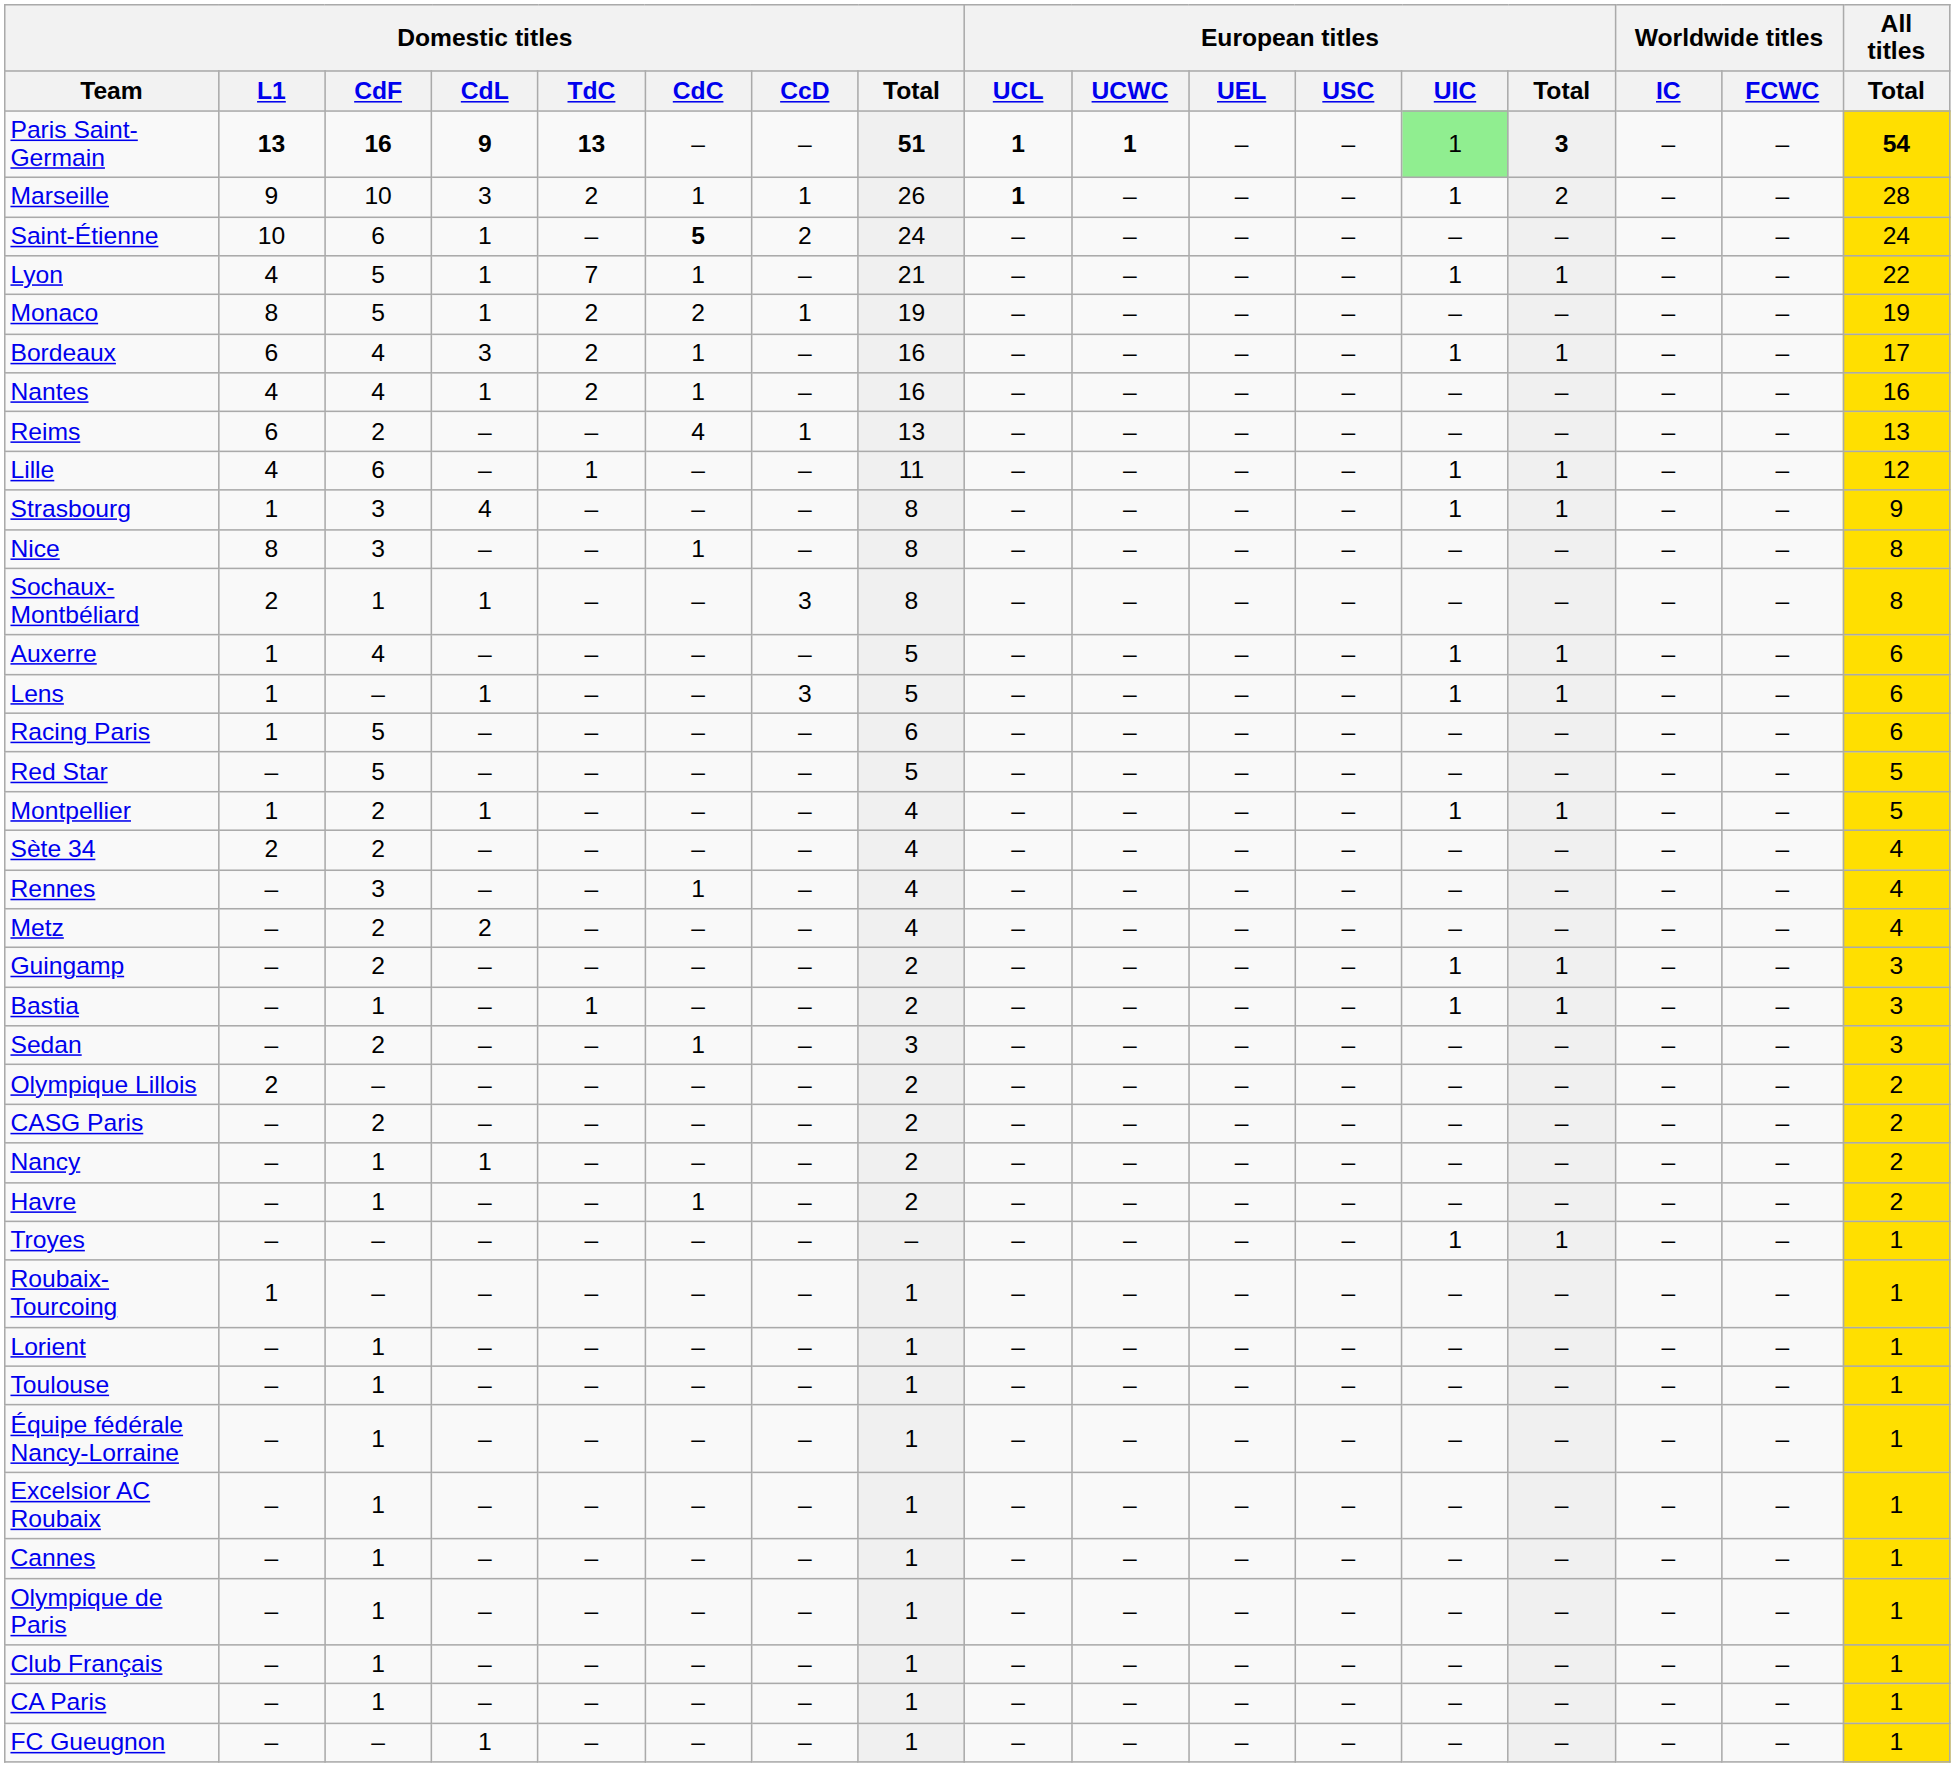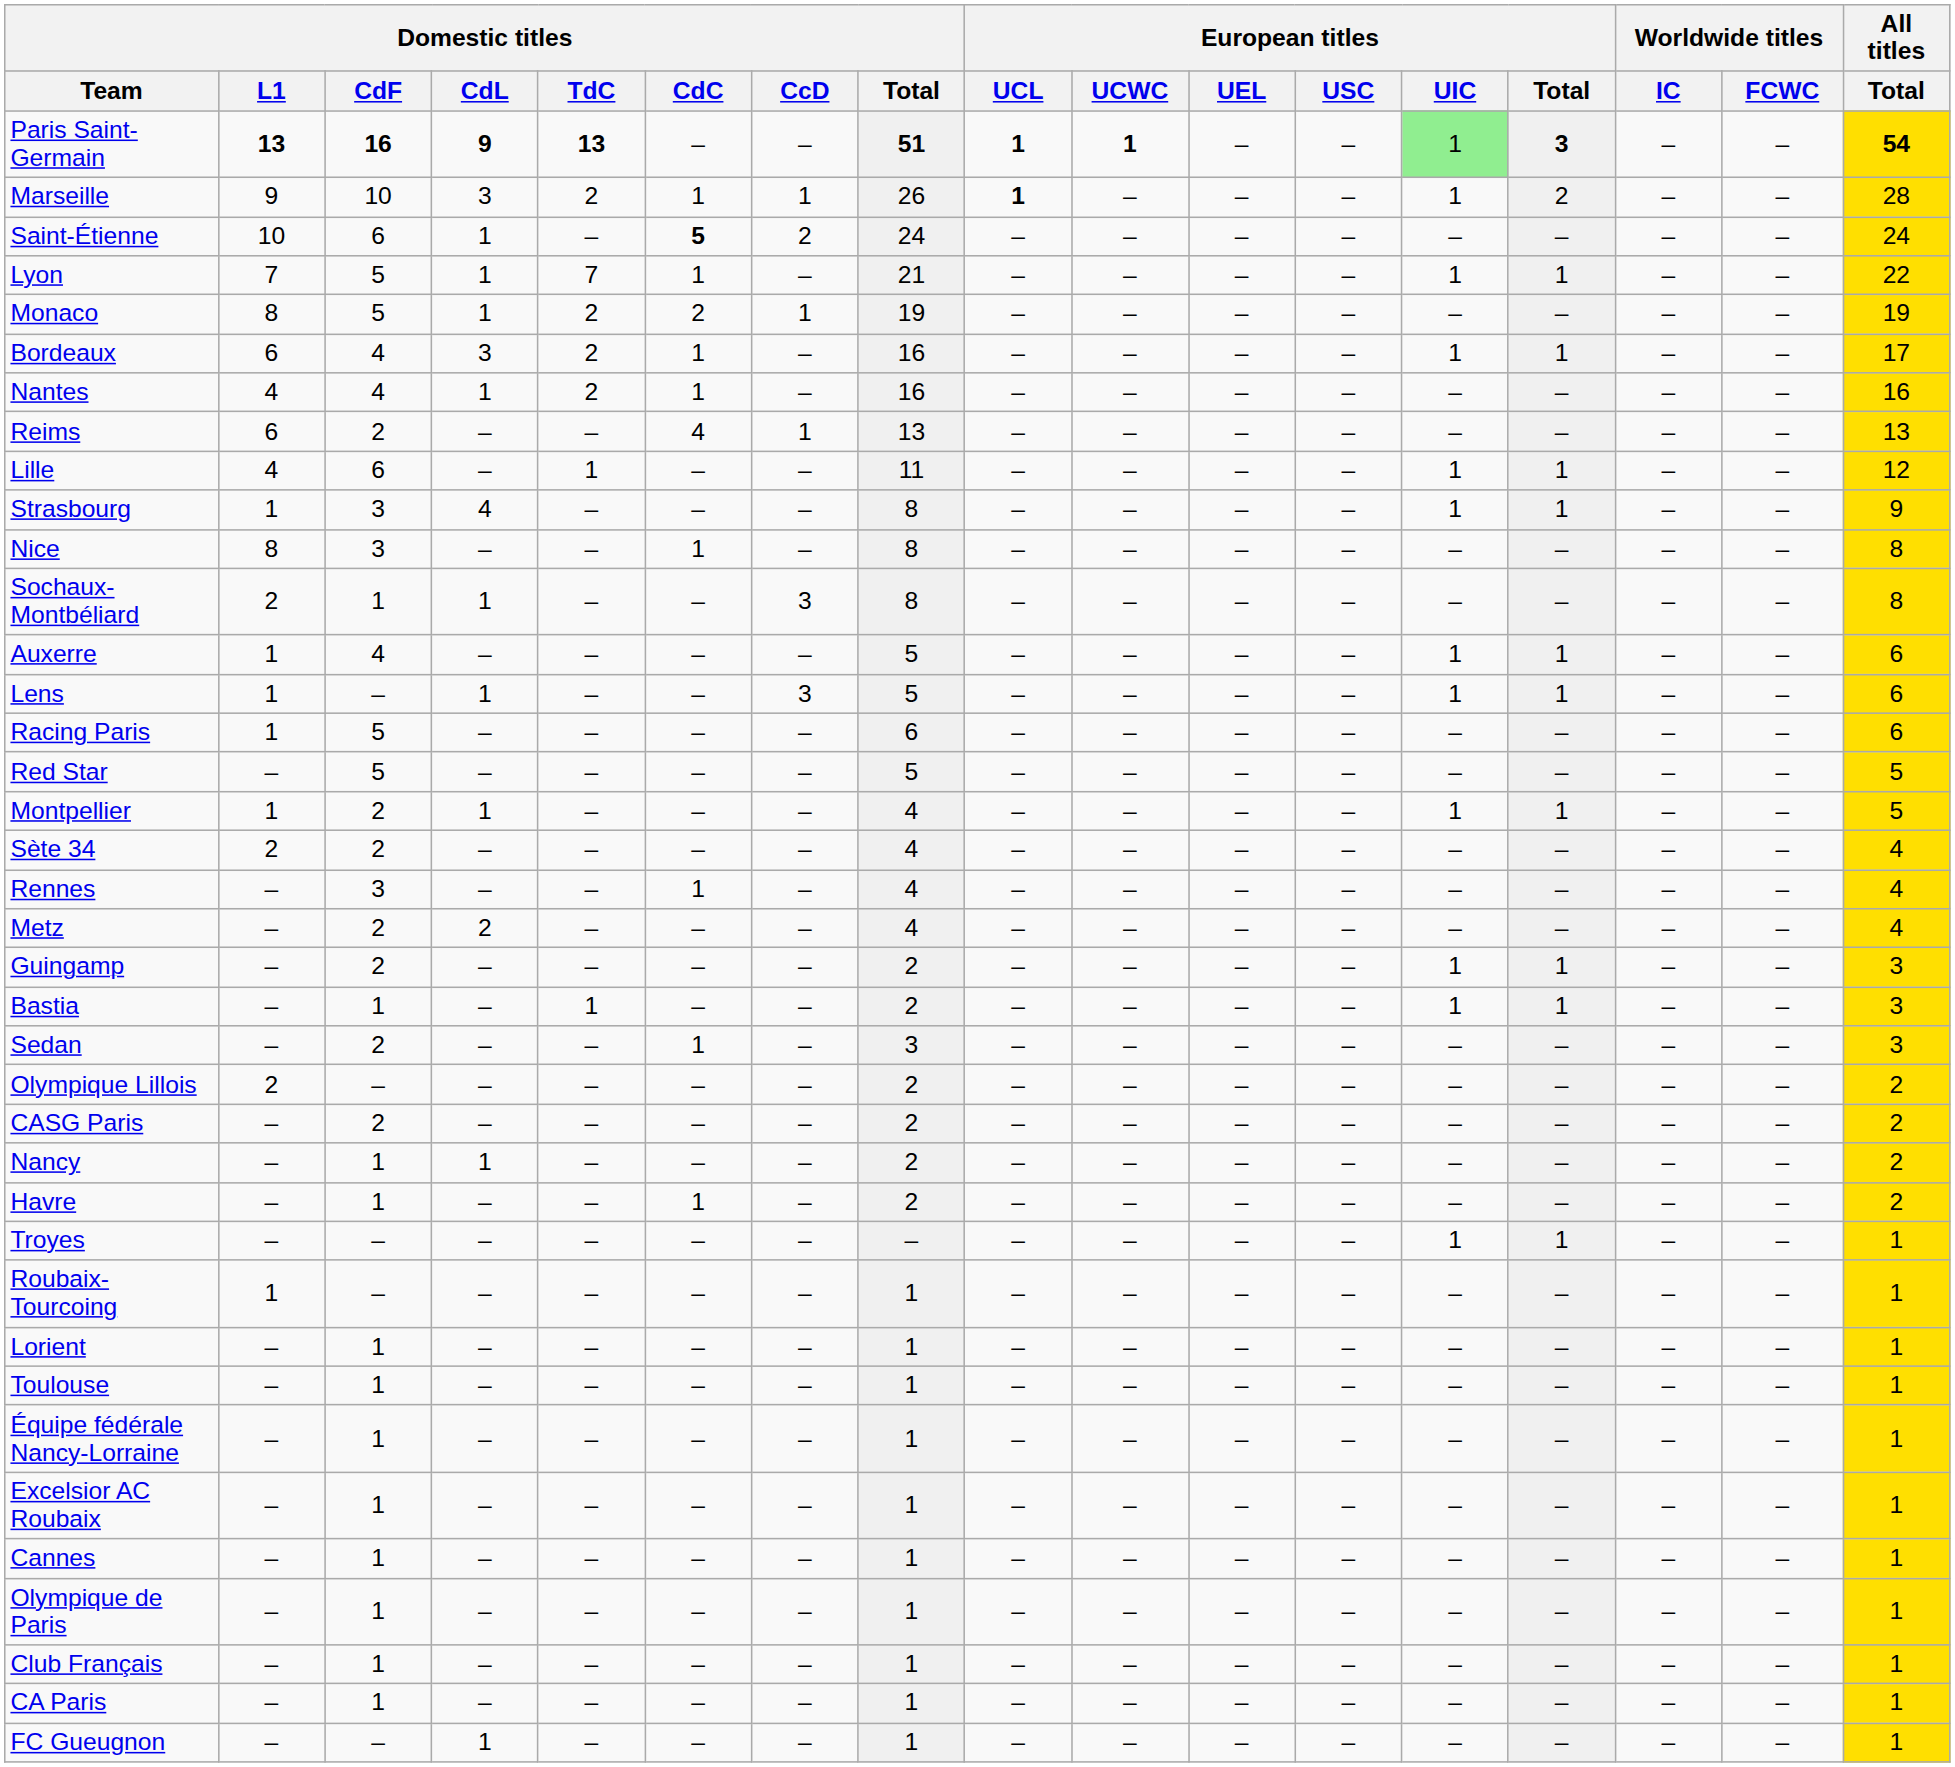Lyon | Domestic titles / L1: 4 -> 7
